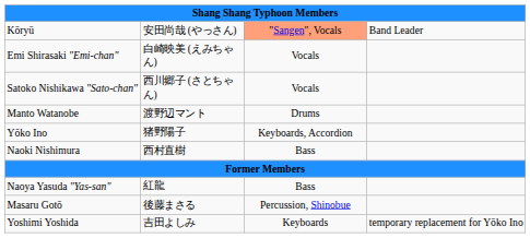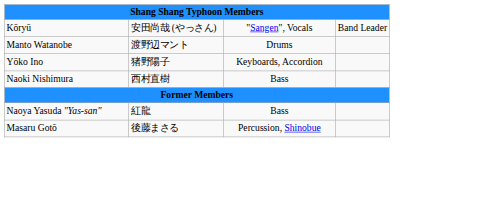Kōryū | column 3: lightsalmon background -> no background
- row: Emi Shirasaki "Emi-chan" | 白崎映美 (えみちゃん) | Vocals
- row: Satoko Nishikawa "Sato-chan" | 西川郷子 (さとちゃん) | Vocals
- row: Yoshimi Yoshida | 吉田よしみ | Keyboards | temporary replacement for Yōko Ino
